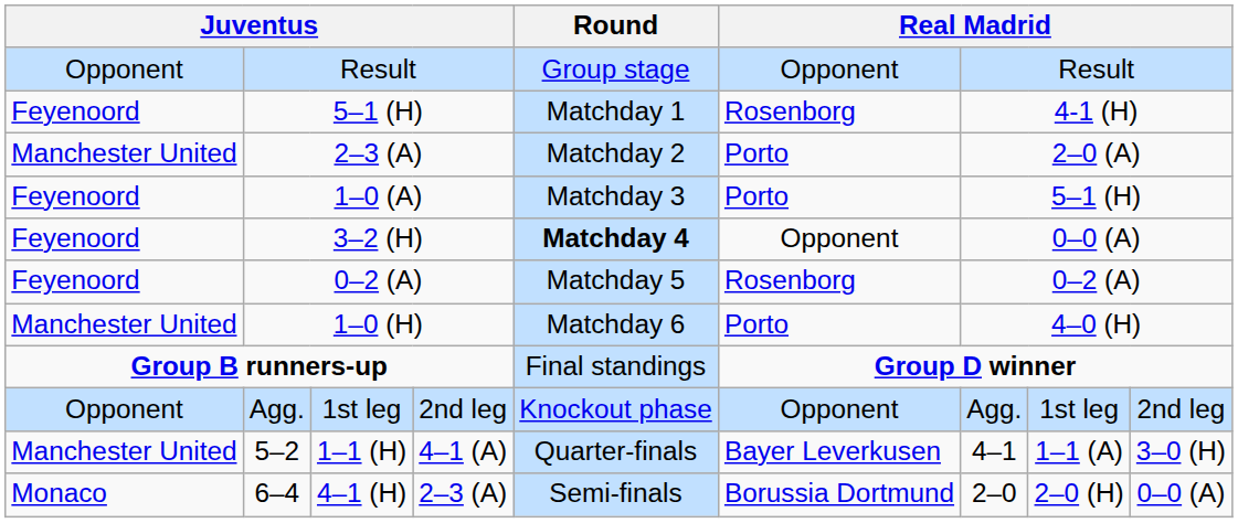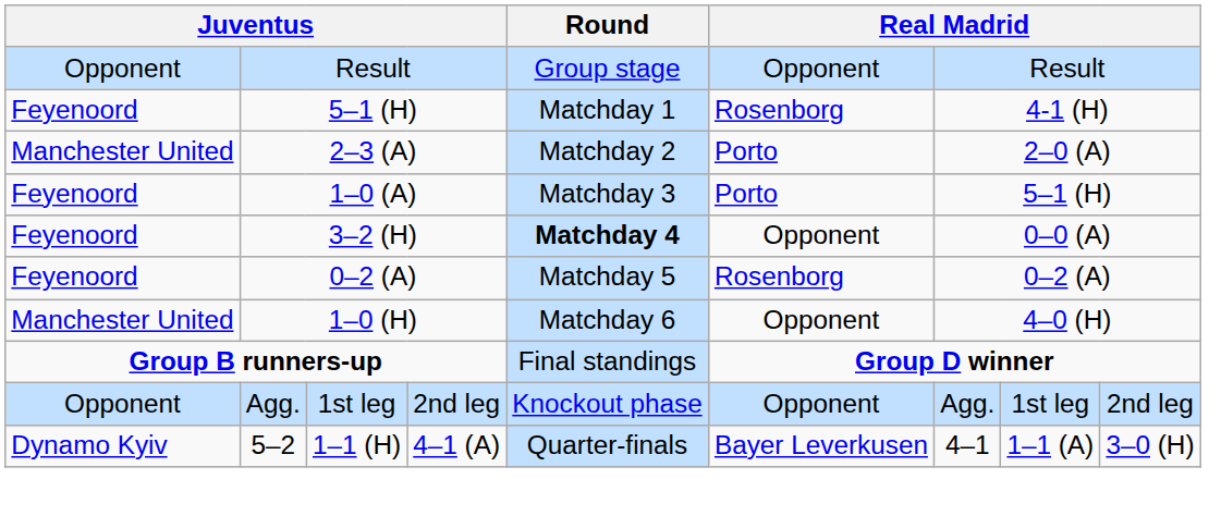1–0 (H) | column 6: Porto -> Opponent
5–2 | column 1: Manchester United -> Dynamo Kyiv
- row: Monaco | 6–4 | 4–1 (H) | 2–3 (A) | Semi-finals | Borussia Dortmund | 2–0 | 2–0 (H) | 0–0 (A)
